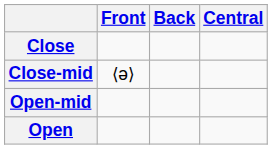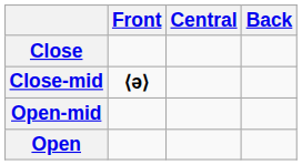columns swapped: Central <-> Back
Close-mid | Front: normal -> bold
